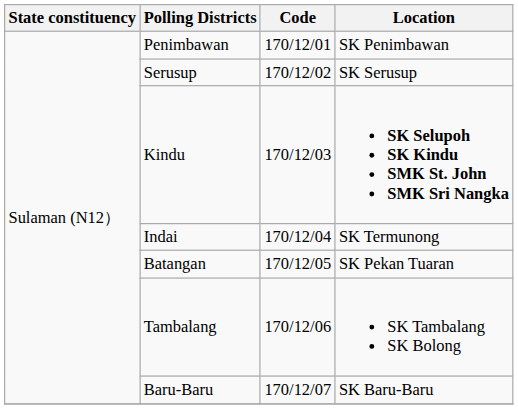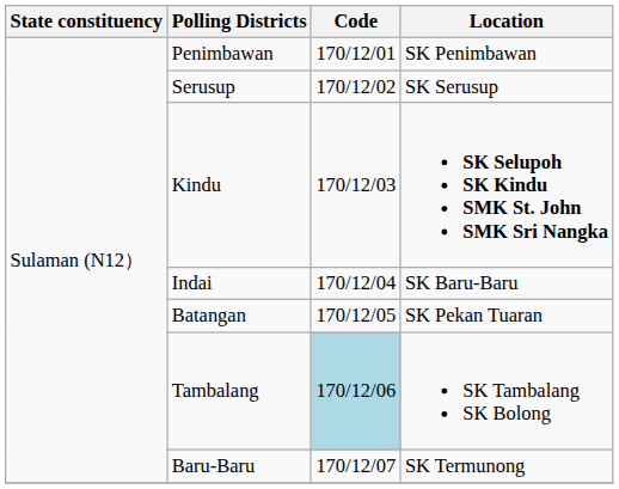Indai | Location: SK Termunong -> SK Baru-Baru
Tambalang | Code: no background -> lightblue background
Baru-Baru | Location: SK Baru-Baru -> SK Termunong
